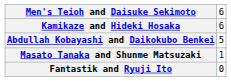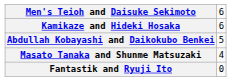Masato Tanaka and Shunme Matsuzaki | column 2: 1 -> 4
